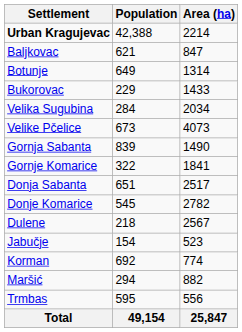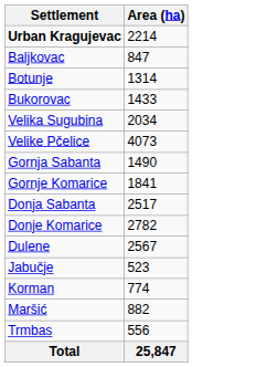- column: Population | 42,388 | 621 | 649 | 229 | 284 | 673 | 839 | 322 | 651 | 545 | 218 | 154 | 692 | 294 | 595 | 49,154
